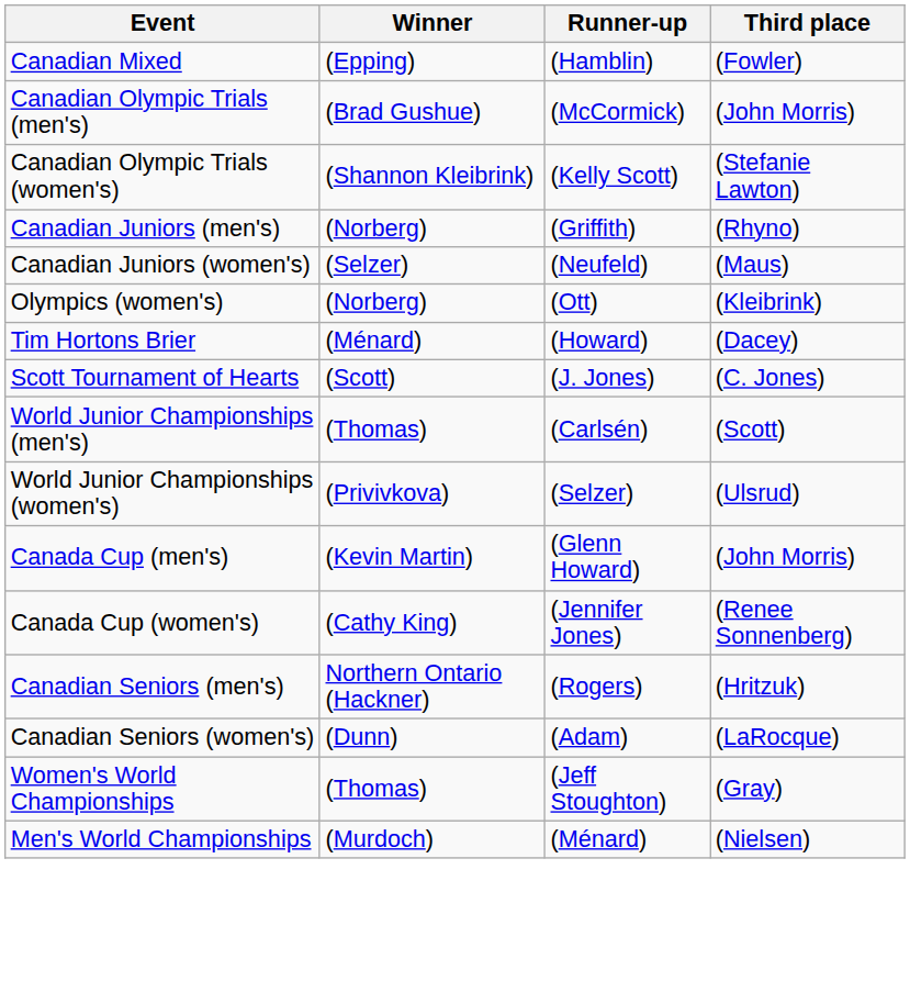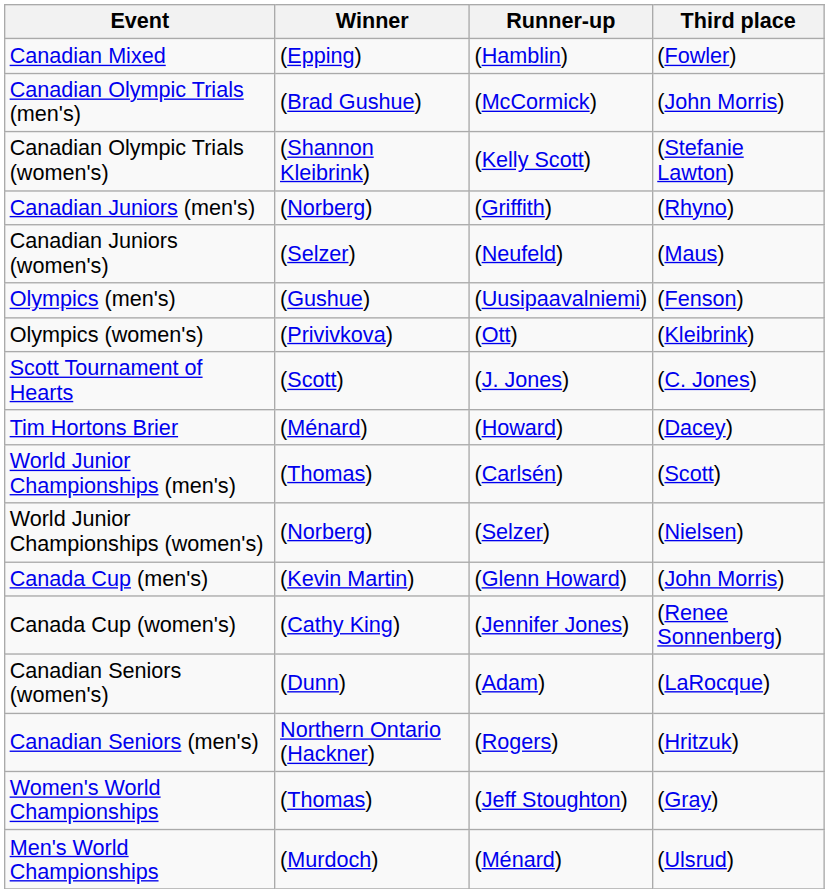+ row: Olympics (men's) | (Gushue) | (Uusipaavalniemi) | (Fenson)
Olympics (women's) | Winner: (Norberg) -> (Privivkova)
rows swapped: Scott Tournament of Hearts <-> Tim Hortons Brier
World Junior Championships (women's) | Winner: (Privivkova) -> (Norberg)
World Junior Championships (women's) | Third place: (Ulsrud) -> (Nielsen)
rows swapped: Canadian Seniors (men's) <-> Canadian Seniors (women's)
Men's World Championships | Third place: (Nielsen) -> (Ulsrud)
